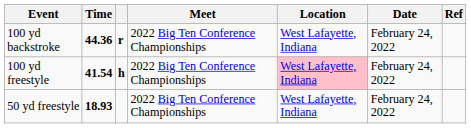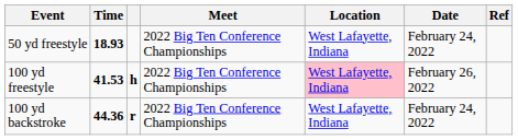rows swapped: 50 yd freestyle <-> 100 yd backstroke
100 yd freestyle | Time: 41.54 -> 41.53
100 yd freestyle | Date: February 24, 2022 -> February 26, 2022
